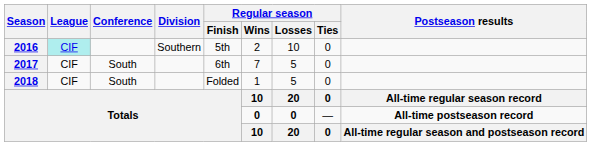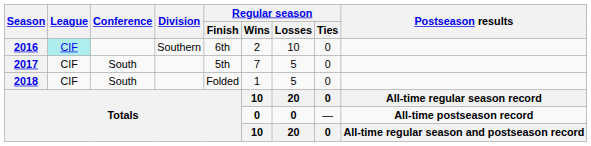2016 | Regular season / Finish: 5th -> 6th
2017 | Regular season / Finish: 6th -> 5th
